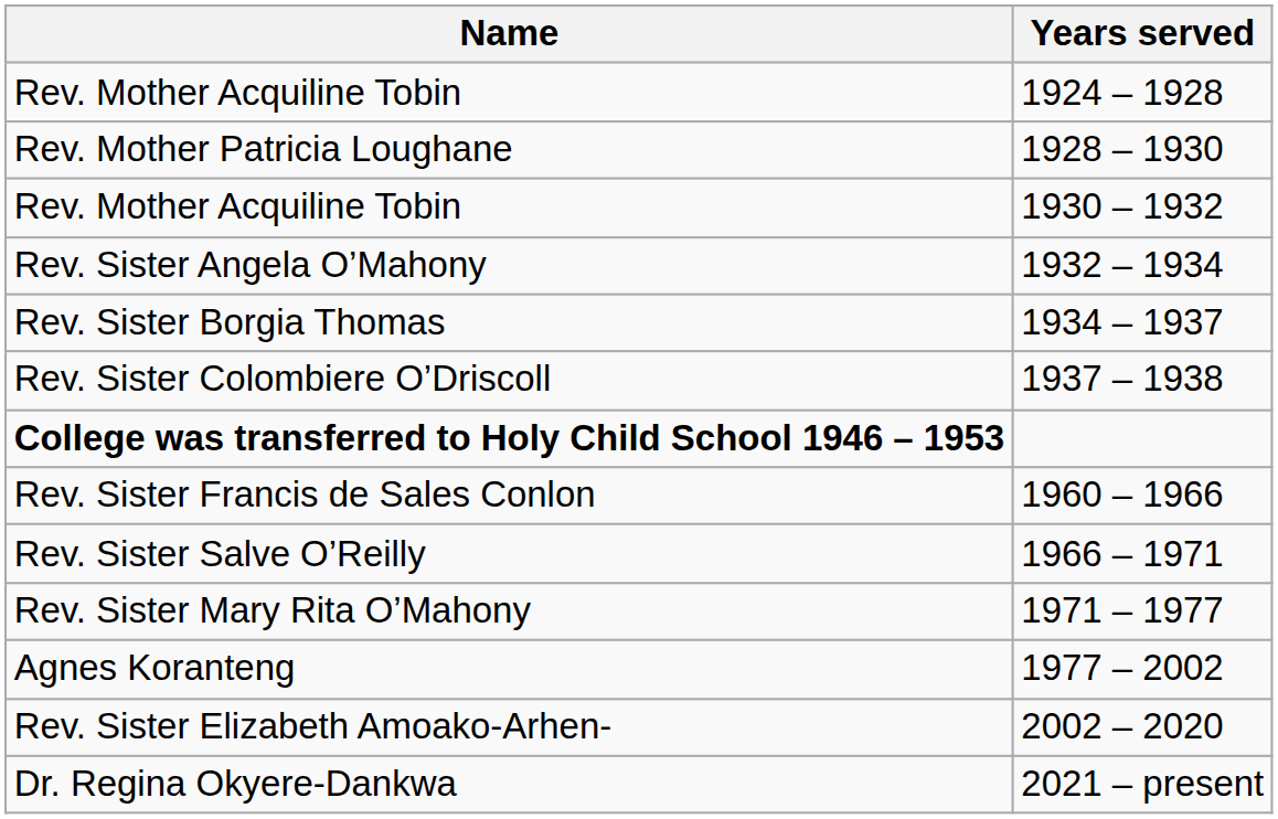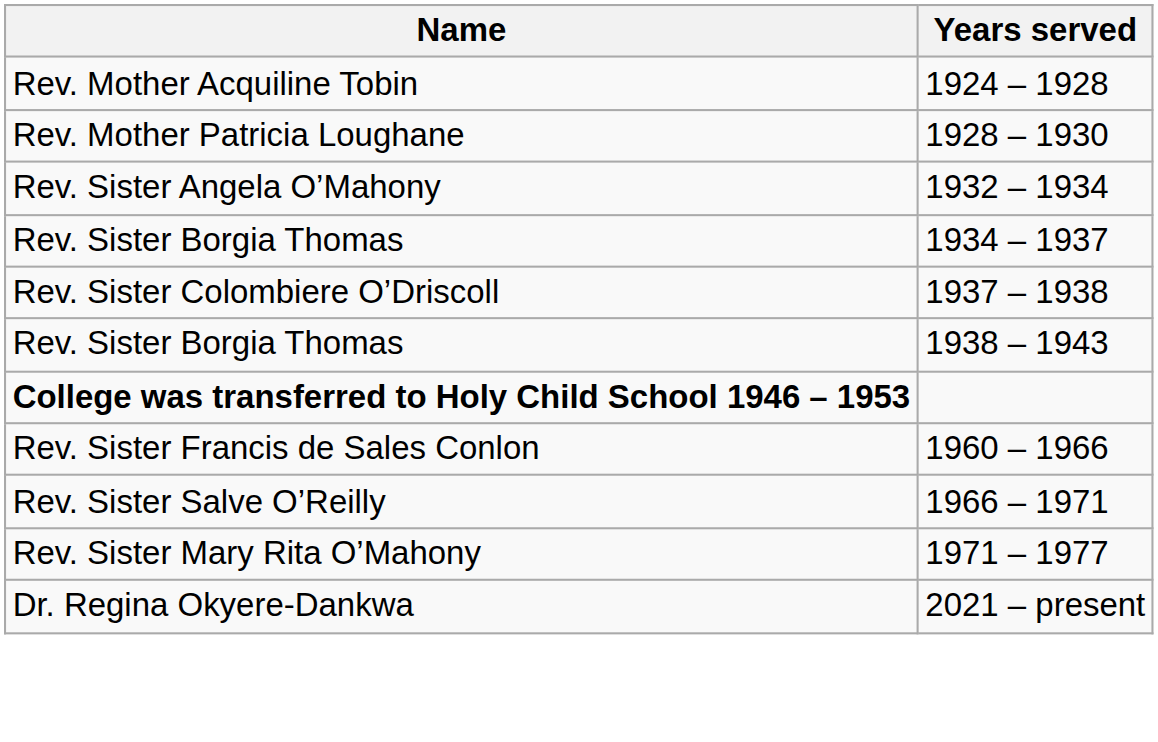- row: Rev. Mother Acquiline Tobin | 1930 – 1932
+ row: Rev. Sister Borgia Thomas | 1938 – 1943
- row: Agnes Koranteng | 1977 – 2002
- row: Rev. Sister Elizabeth Amoako-Arhen- | 2002 – 2020
